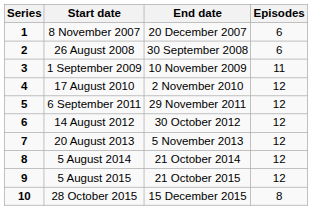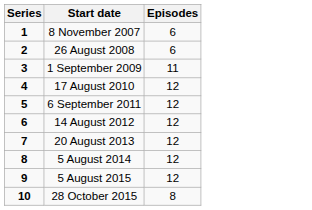- column: End date | 20 December 2007 | 30 September 2008 | 10 November 2009 | 2 November 2010 | 29 November 2011 | 30 October 2012 | 5 November 2013 | 21 October 2014 | 21 October 2015 | 15 December 2015
